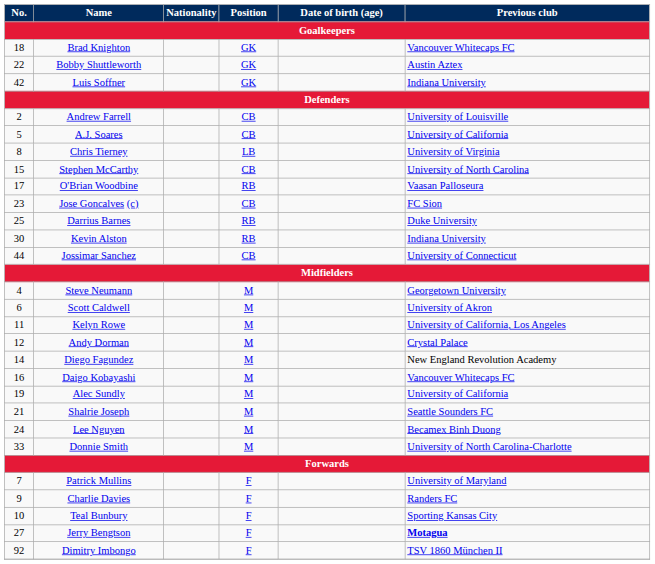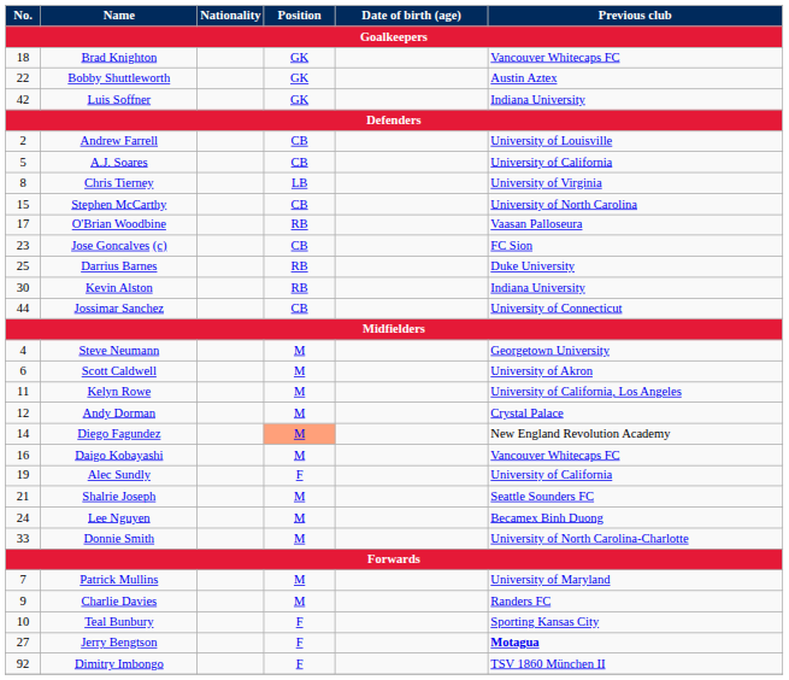Diego Fagundez | Position: no background -> lightsalmon background
Alec Sundly | Position: M -> F
Patrick Mullins | Position: F -> M
Charlie Davies | Position: F -> M
